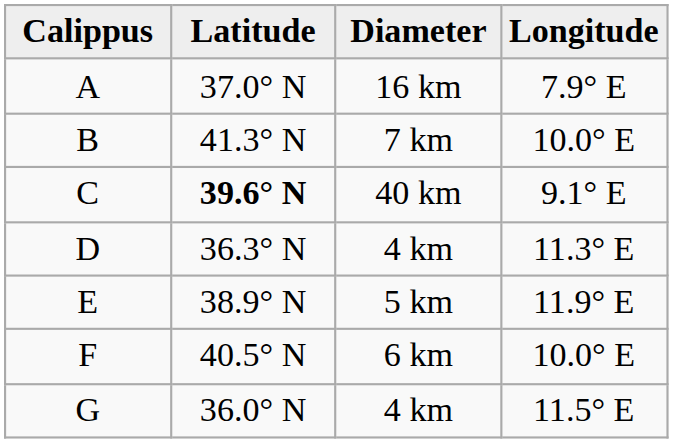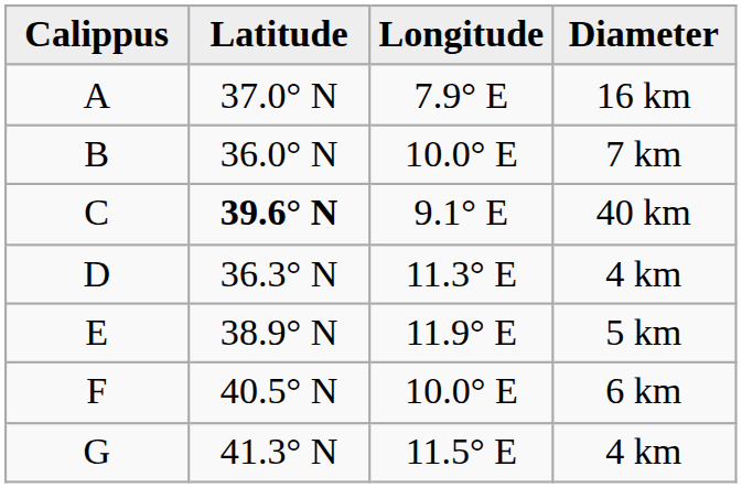columns swapped: Longitude <-> Diameter
B | Latitude: 41.3° N -> 36.0° N
G | Latitude: 36.0° N -> 41.3° N
